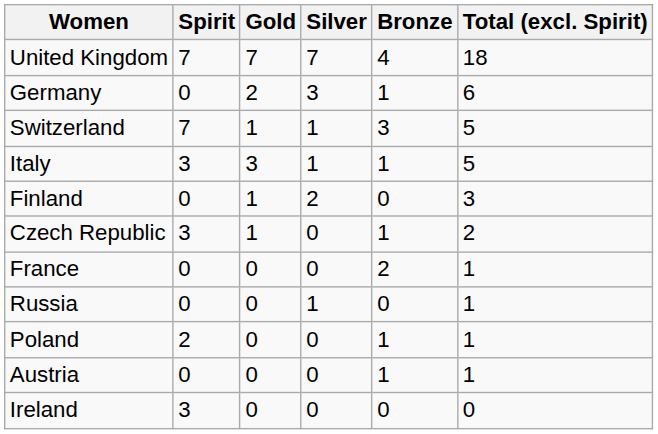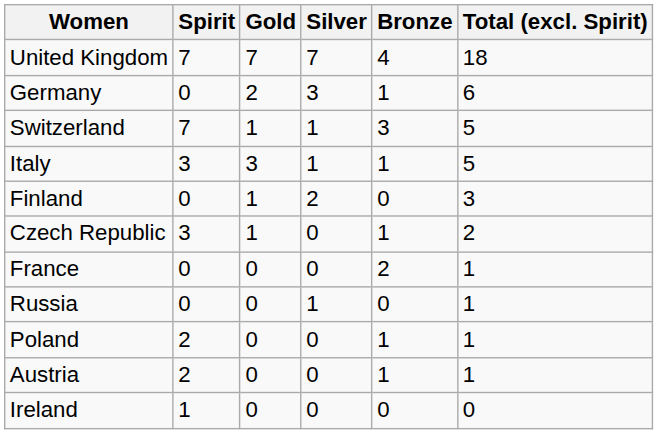Austria | Spirit: 0 -> 2
Ireland | Spirit: 3 -> 1
